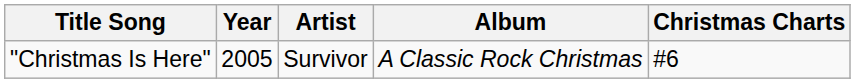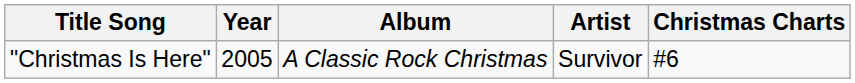columns swapped: Album <-> Artist
